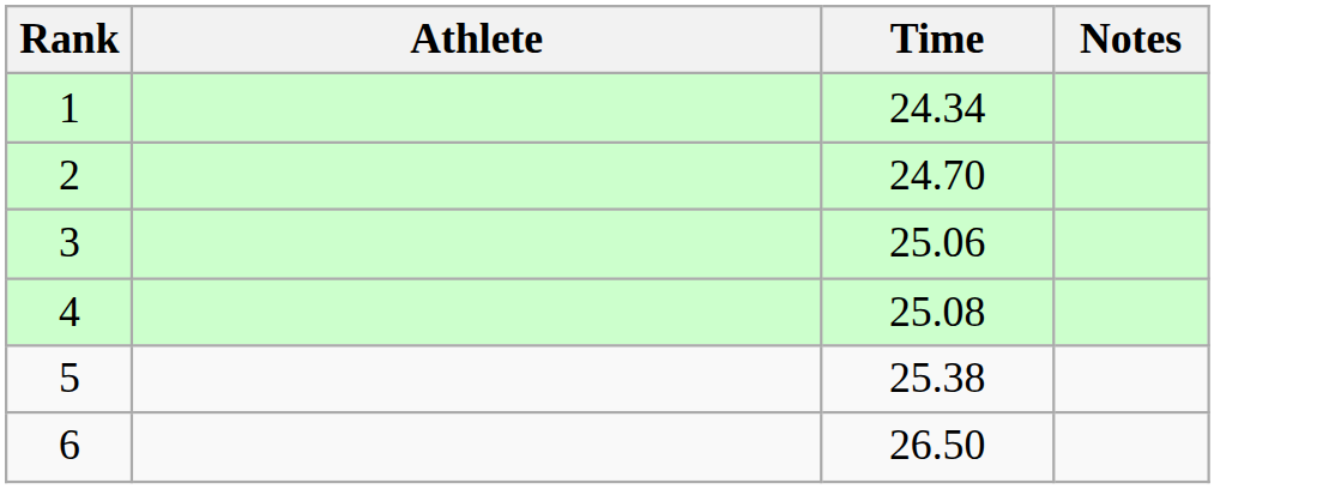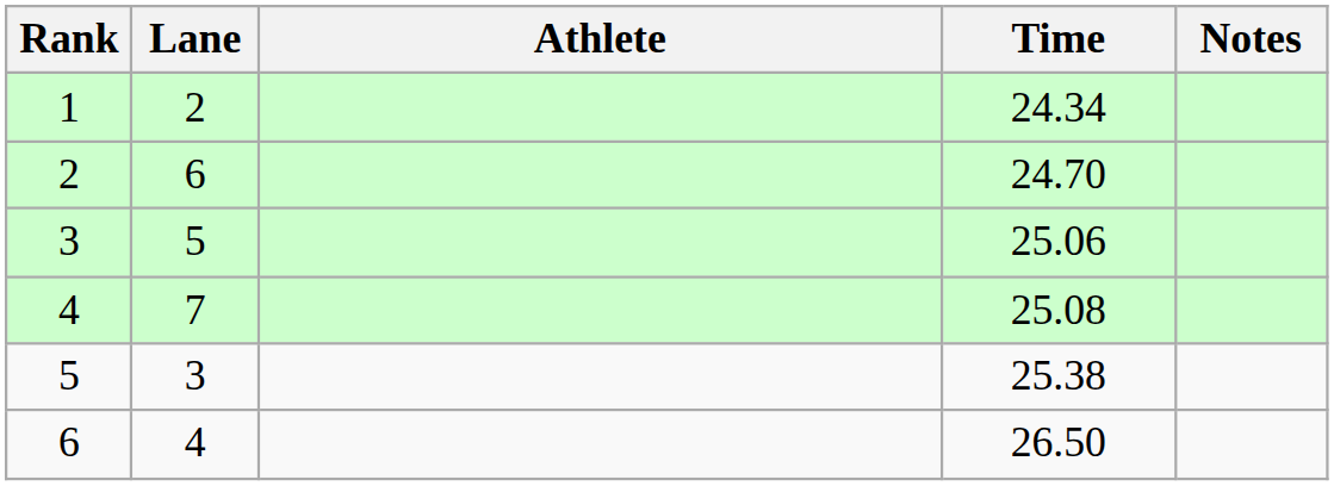+ column: Lane | 2 | 6 | 5 | 7 | 3 | 4
